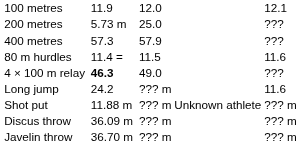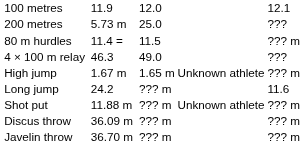- row: 400 metres | 57.3 | 57.9 | ???
80 m hurdles | column 7: 11.6 -> ??? m
4 × 100 m relay | column 3: bold -> normal
+ row: High jump | 1.67 m | 1.65 m | Unknown athlete | ??? m
